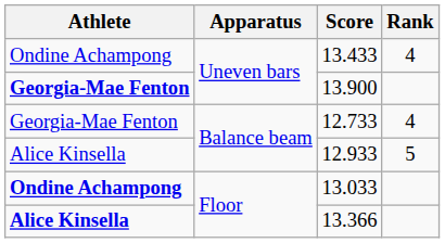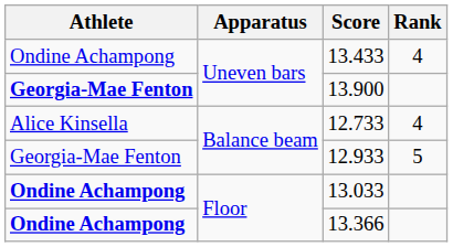12.733 | Athlete: Georgia-Mae Fenton -> Alice Kinsella
12.933 | Athlete: Alice Kinsella -> Georgia-Mae Fenton
13.366 | Athlete: Alice Kinsella -> Ondine Achampong
